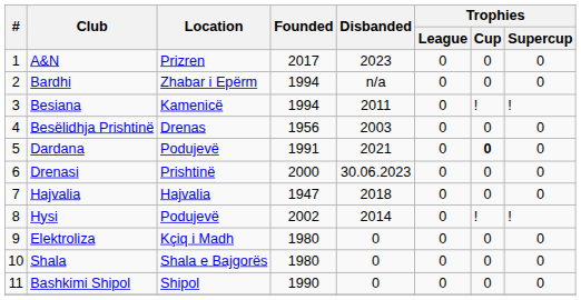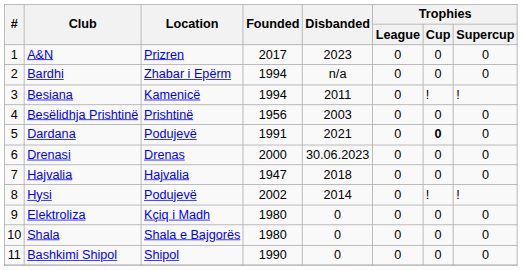Besëlidhja Prishtinë | Location: Drenas -> Prishtinë
Drenasi | Location: Prishtinë -> Drenas
